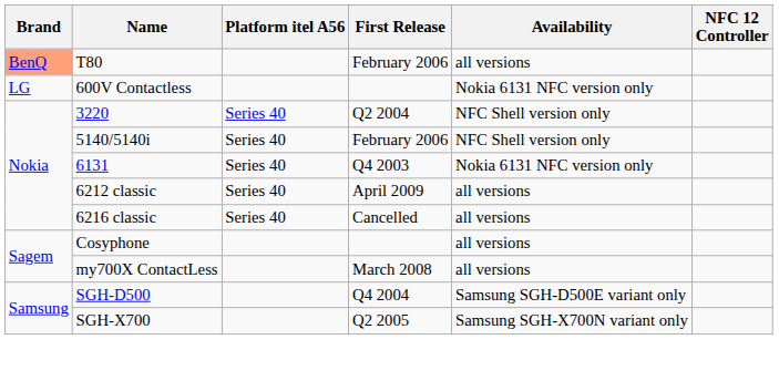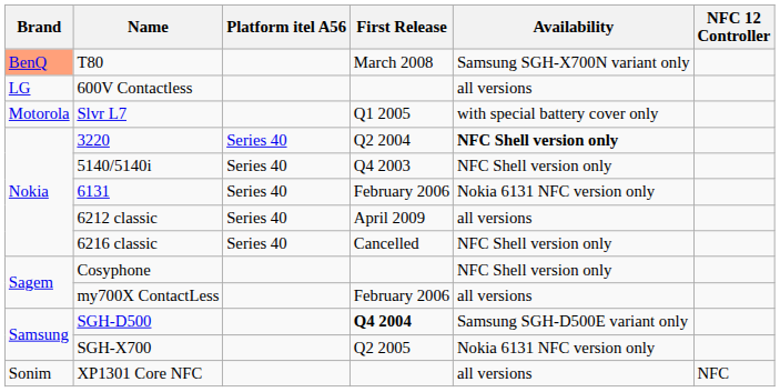T80 | First Release: February 2006 -> March 2008
T80 | Availability: all versions -> Samsung SGH-X700N variant only
600V Contactless | Availability: Nokia 6131 NFC version only -> all versions
+ row: Motorola | Slvr L7 | Q1 2005 | with special battery cover only
3220 | Availability: normal -> bold
5140/5140i | First Release: February 2006 -> Q4 2003
6131 | First Release: Q4 2003 -> February 2006
6216 classic | Availability: all versions -> NFC Shell version only
Cosyphone | Availability: all versions -> NFC Shell version only
my700X ContactLess | First Release: March 2008 -> February 2006
SGH-D500 | First Release: normal -> bold
SGH-X700 | Availability: Samsung SGH-X700N variant only -> Nokia 6131 NFC version only
+ row: Sonim | XP1301 Core NFC | all versions | NFC
